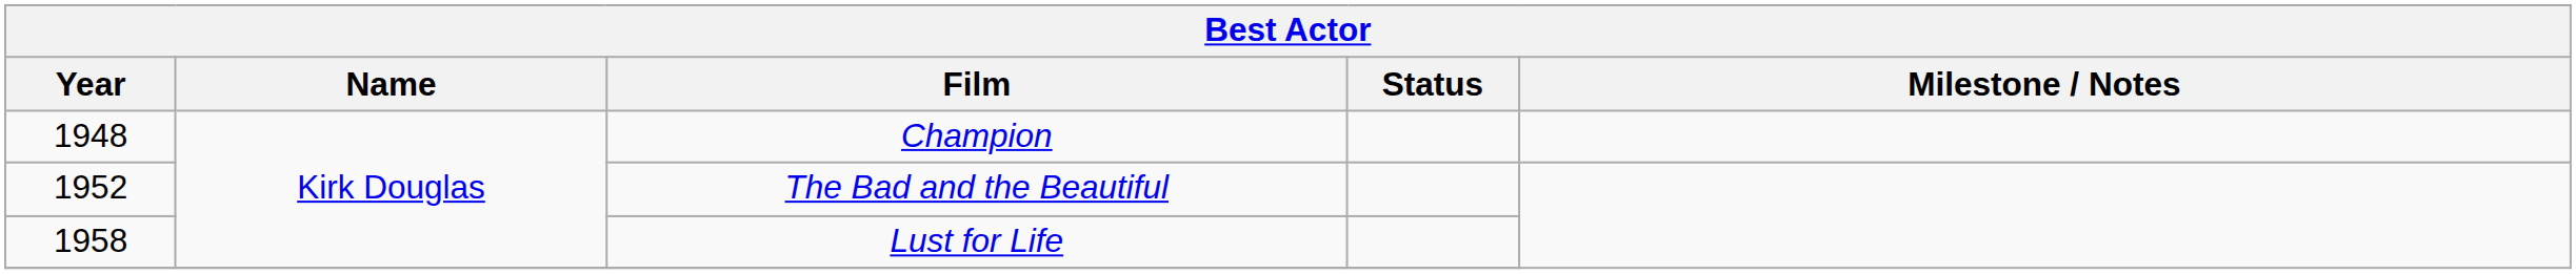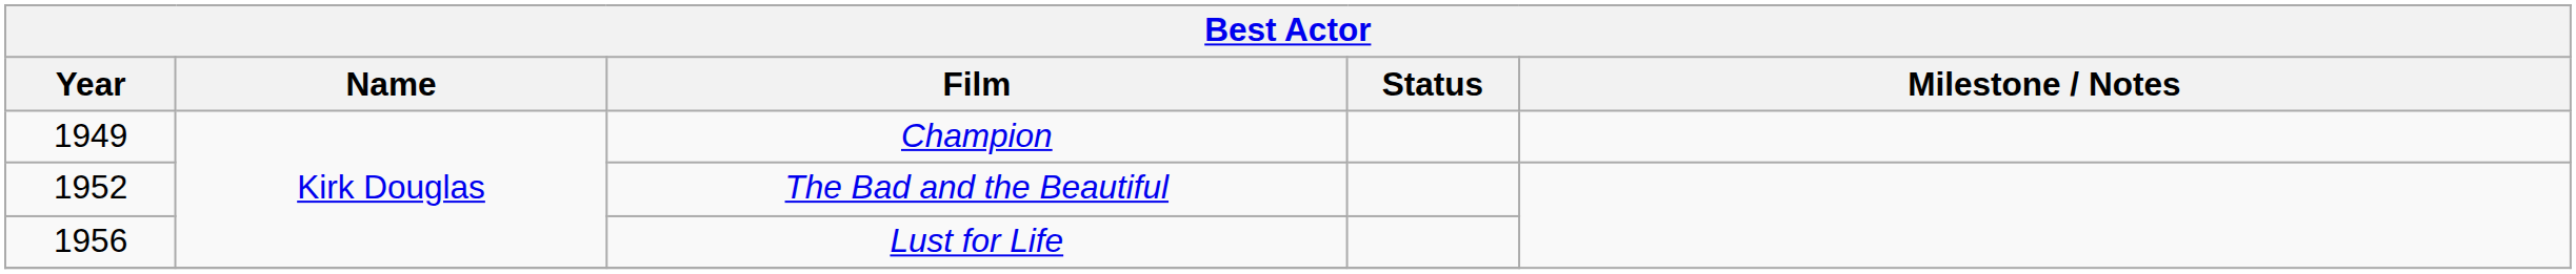Champion | Year: 1948 -> 1949
Lust for Life | Year: 1958 -> 1956
